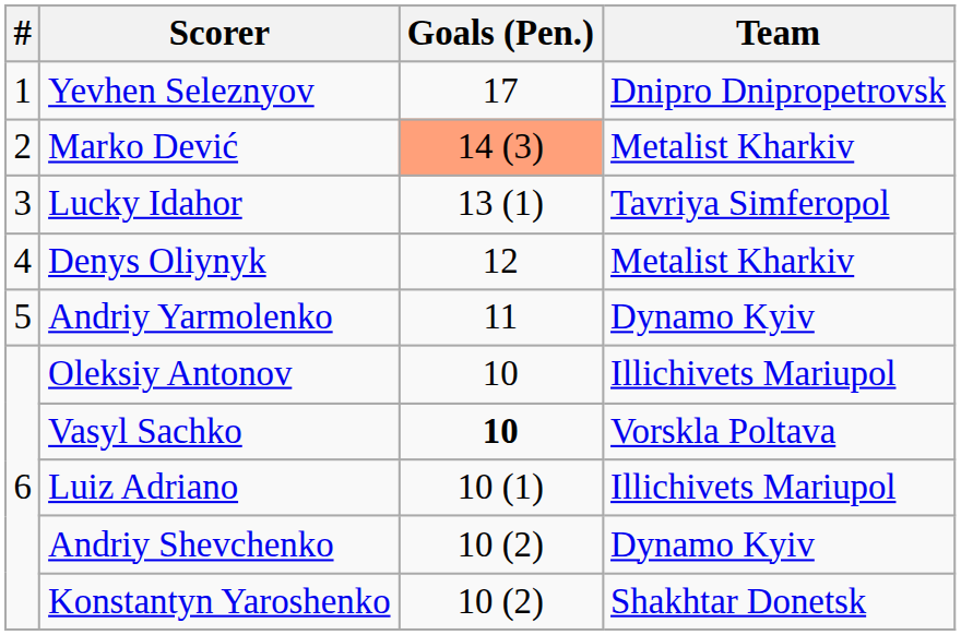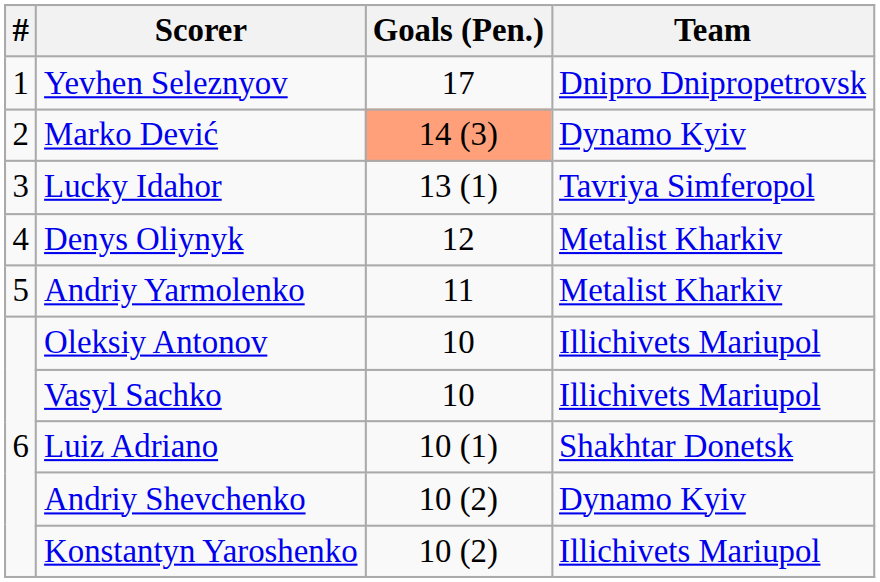Marko Dević | Team: Metalist Kharkiv -> Dynamo Kyiv
Andriy Yarmolenko | Team: Dynamo Kyiv -> Metalist Kharkiv
Vasyl Sachko | Goals (Pen.): bold -> normal
Vasyl Sachko | Team: Vorskla Poltava -> Illichivets Mariupol
Luiz Adriano | Team: Illichivets Mariupol -> Shakhtar Donetsk
Konstantyn Yaroshenko | Team: Shakhtar Donetsk -> Illichivets Mariupol
